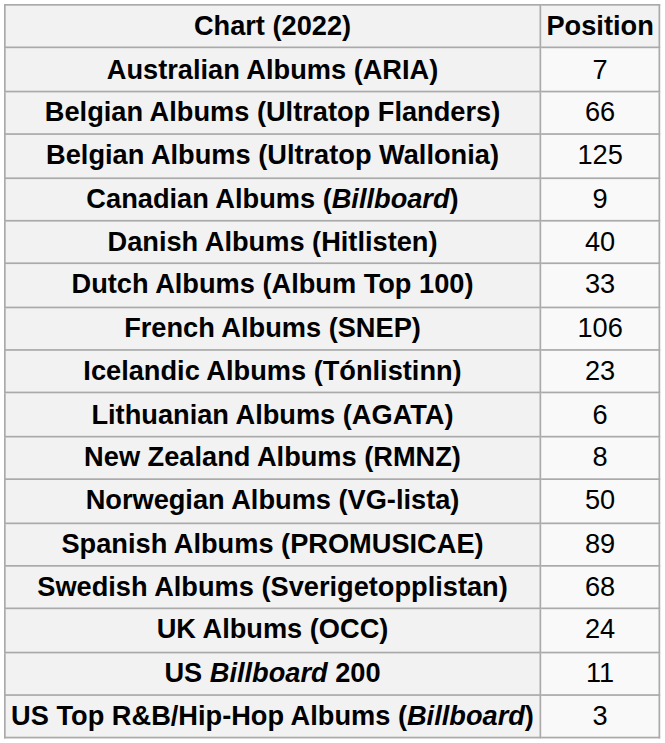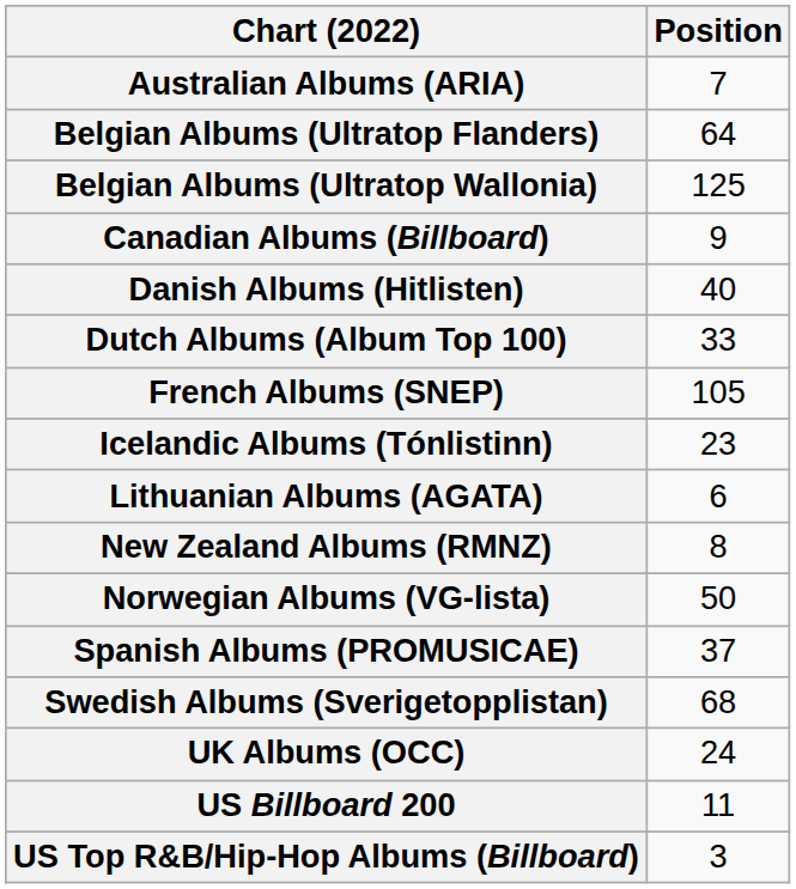Belgian Albums (Ultratop Flanders) | Position: 66 -> 64
French Albums (SNEP) | Position: 106 -> 105
Spanish Albums (PROMUSICAE) | Position: 89 -> 37
